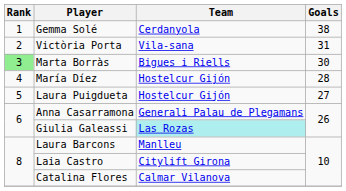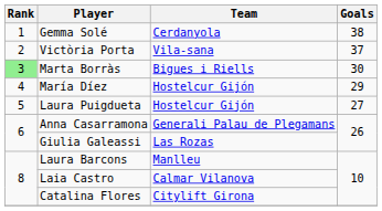Victòria Porta | Goals: 31 -> 37
María Díez | Goals: 28 -> 29
Giulia Galeassi | Team: paleturquoise background -> no background
Laia Castro | Team: Citylift Girona -> Calmar Vilanova
Catalina Flores | Team: Calmar Vilanova -> Citylift Girona
